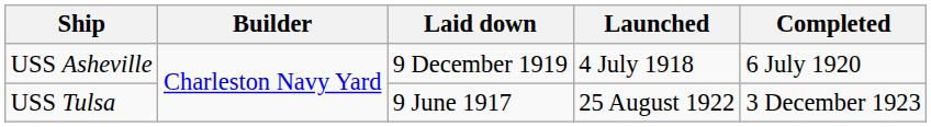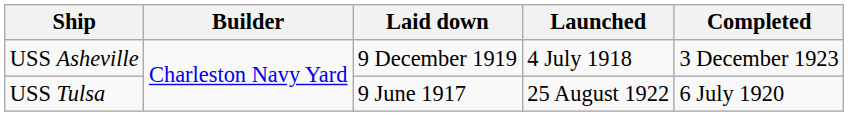USS Asheville | Completed: 6 July 1920 -> 3 December 1923
USS Tulsa | Completed: 3 December 1923 -> 6 July 1920
